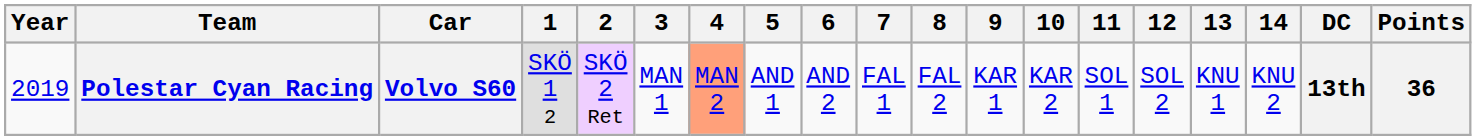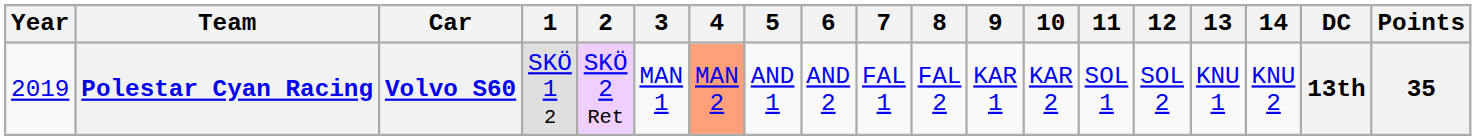Polestar Cyan Racing | Points: 36 -> 35
